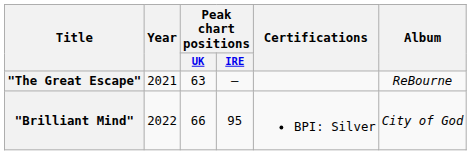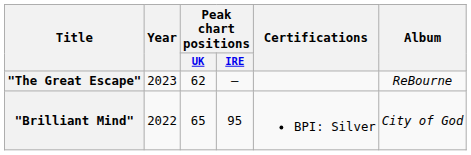"The Great Escape" | Year: 2021 -> 2023
"The Great Escape" | Peak chart positions / UK: 63 -> 62
"Brilliant Mind" | Peak chart positions / UK: 66 -> 65
